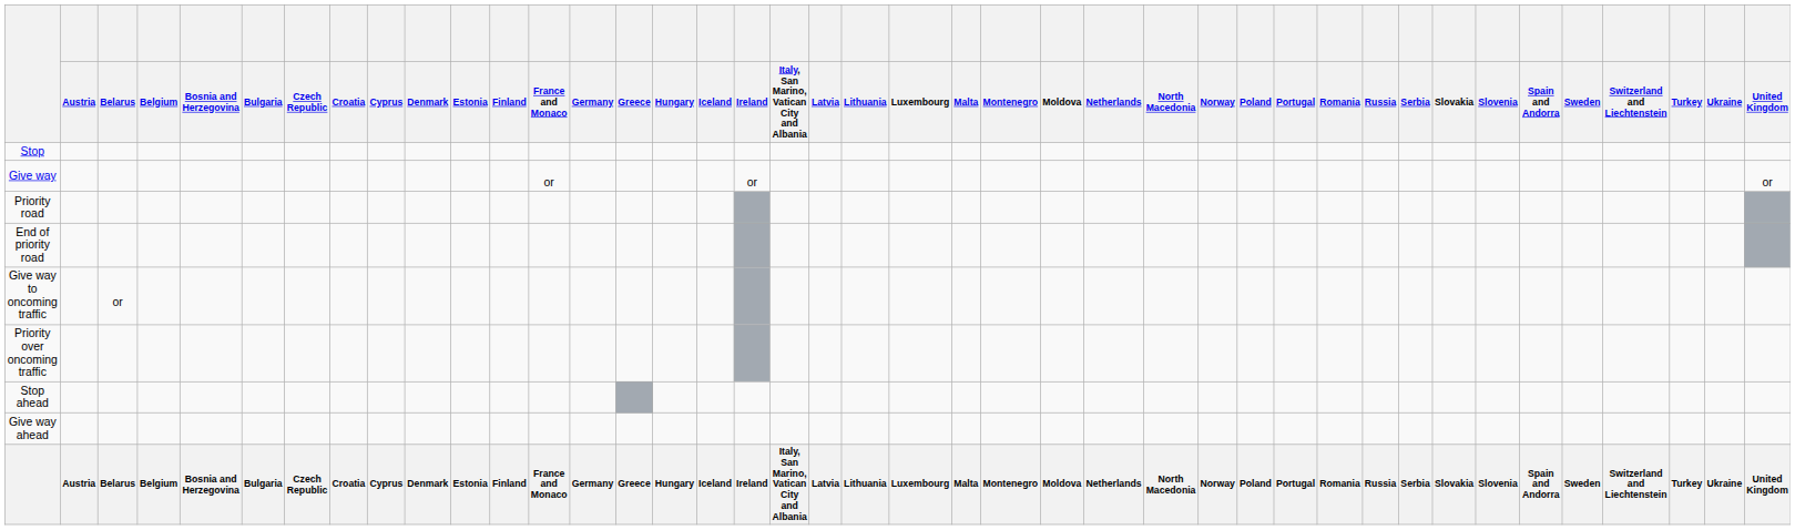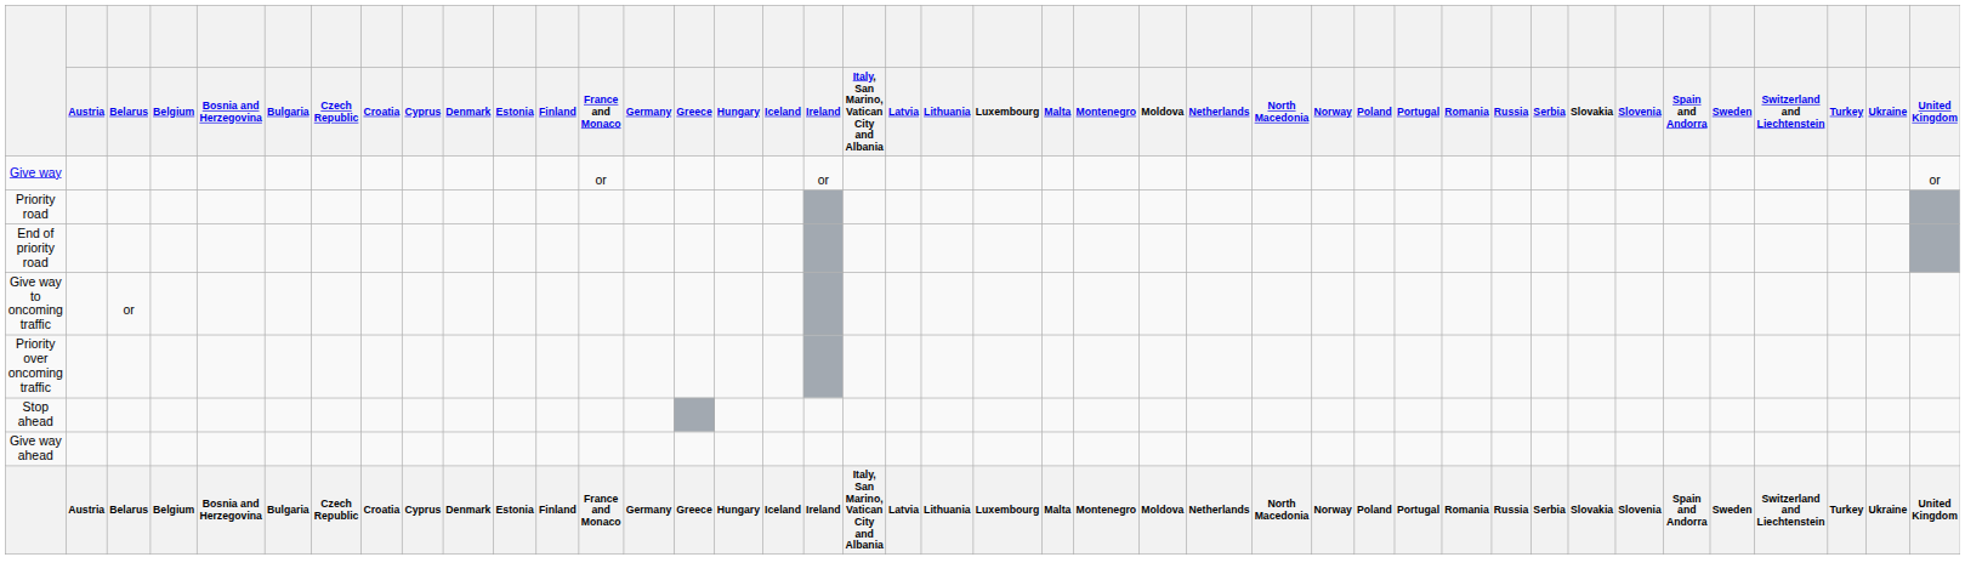- row: Stop
